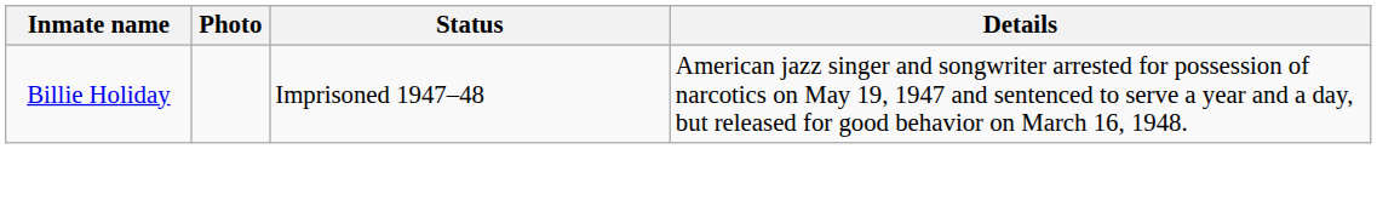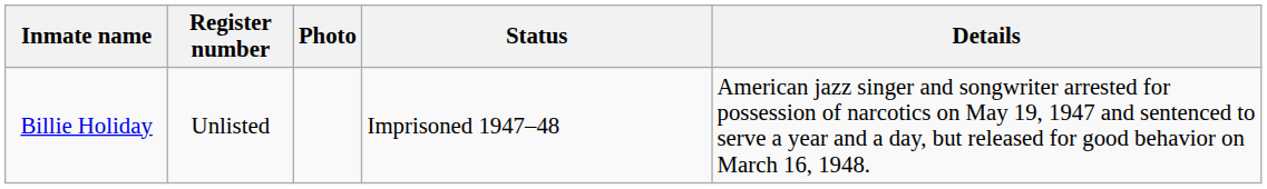+ column: Register number | Unlisted
